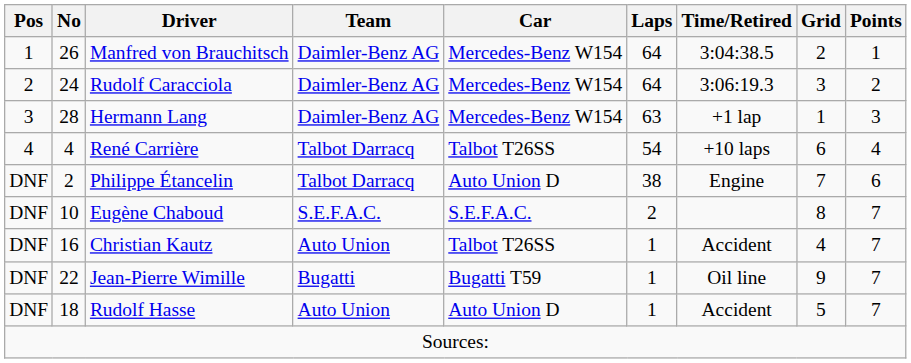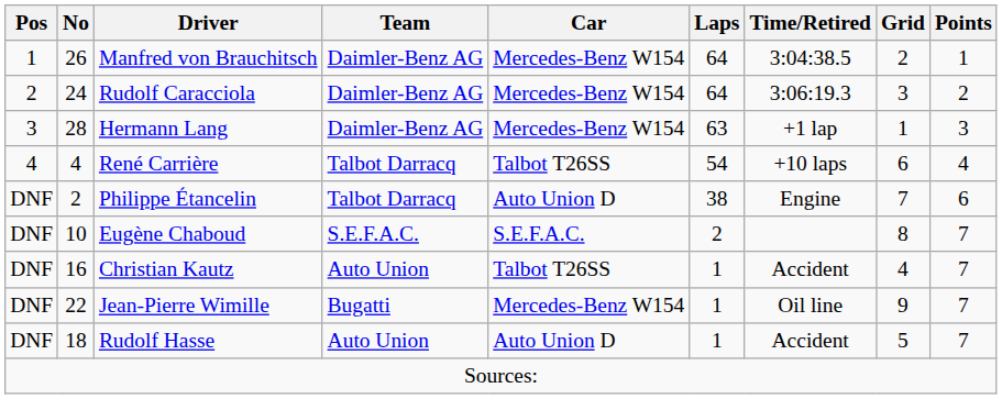Jean-Pierre Wimille | Car: Bugatti T59 -> Mercedes-Benz W154
